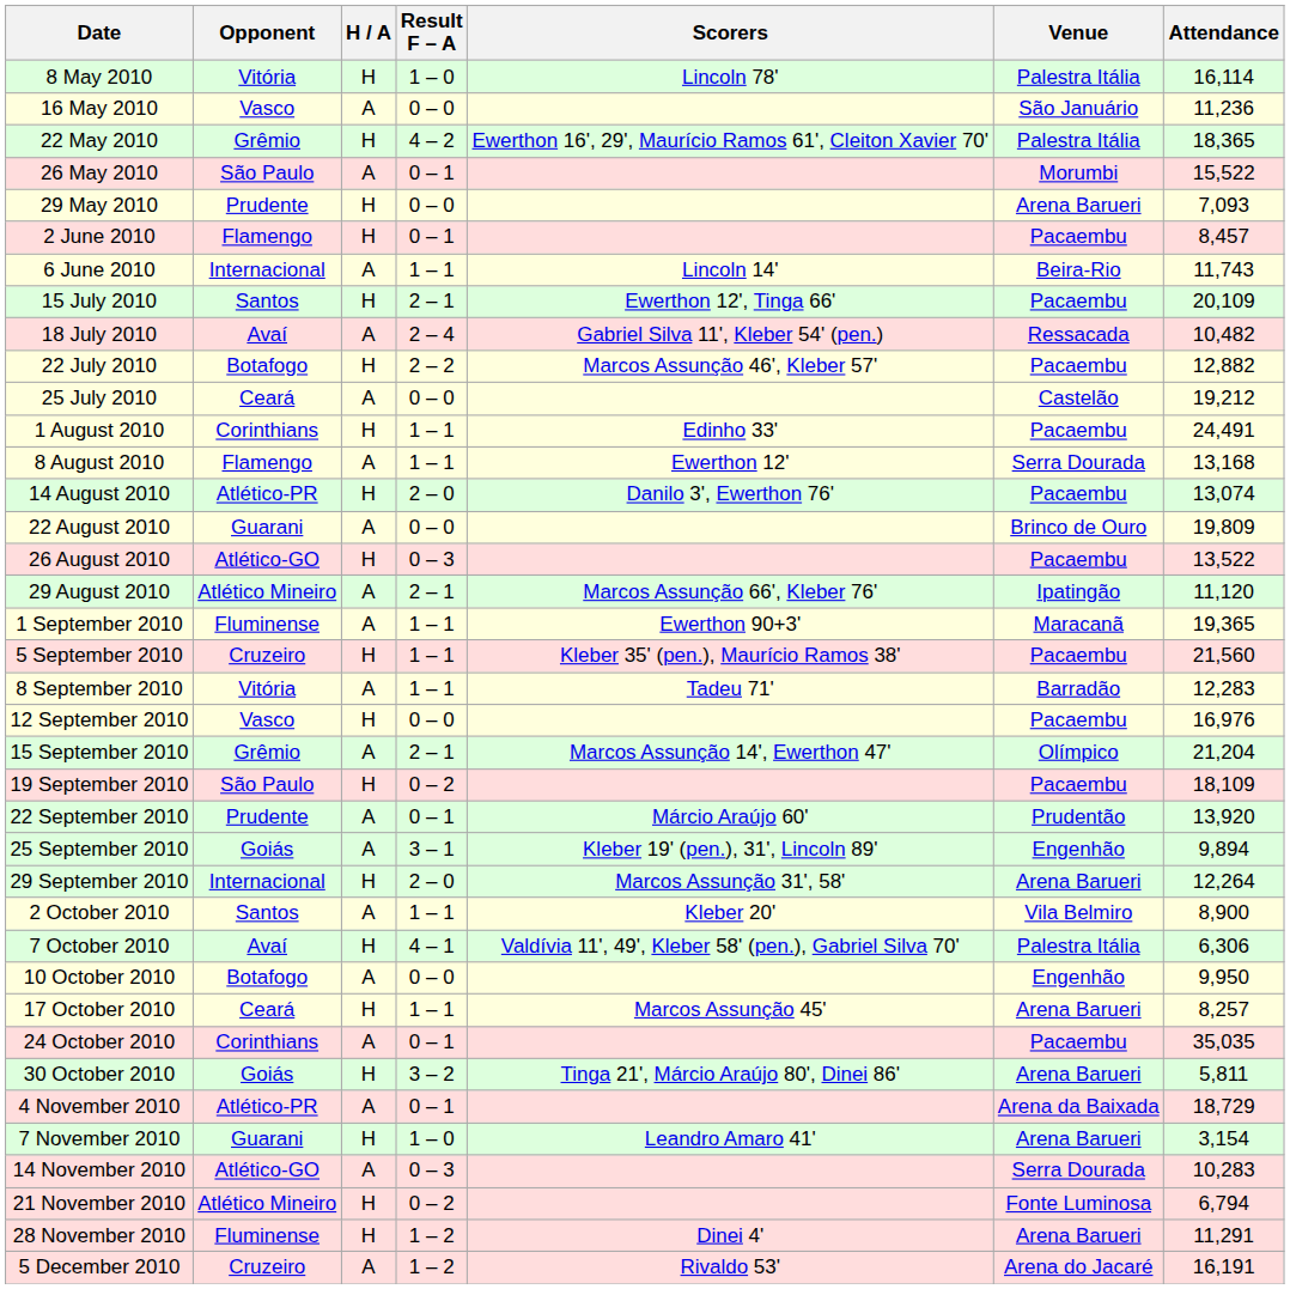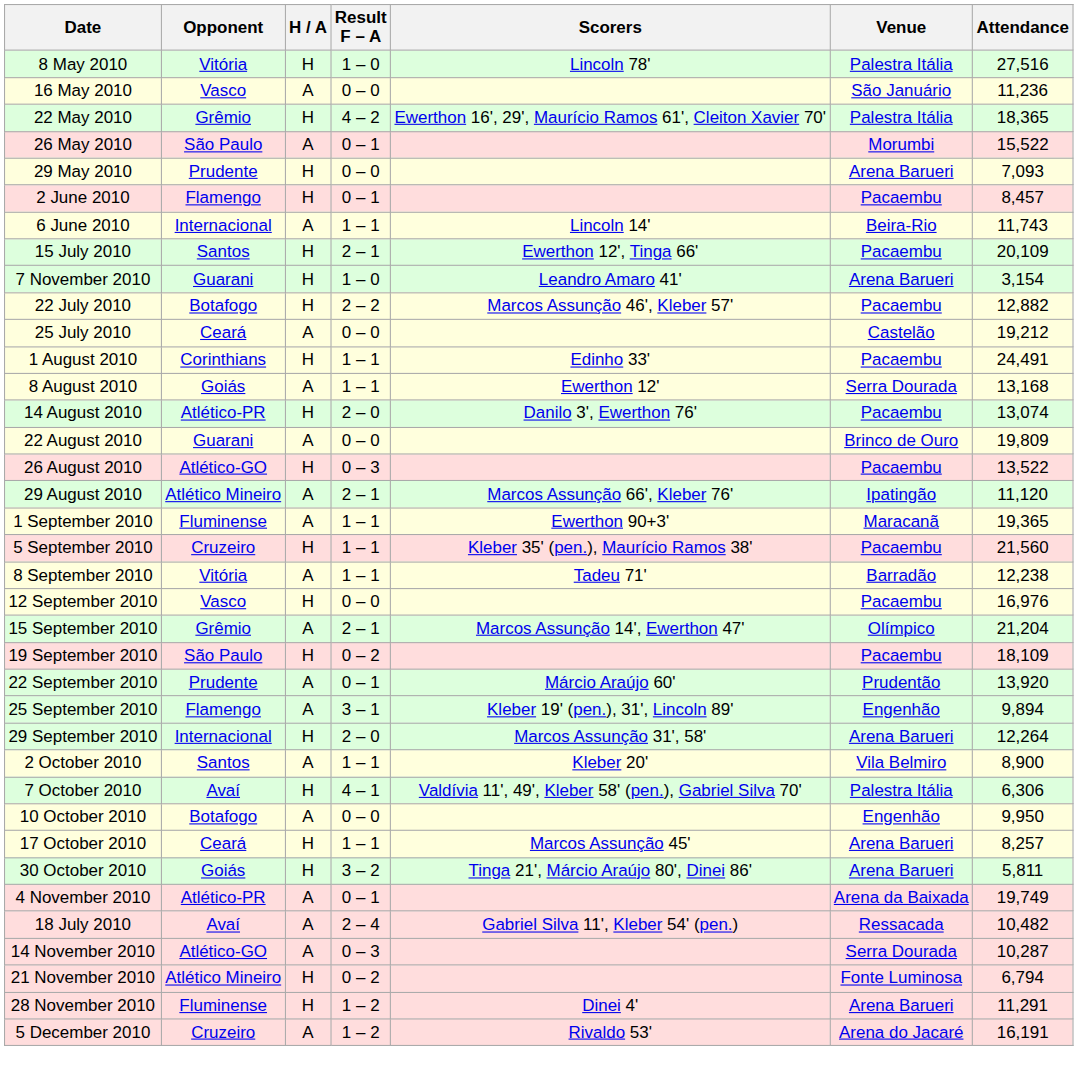8 May 2010 | Attendance: 16,114 -> 27,516
rows swapped: 18 July 2010 <-> 7 November 2010
8 August 2010 | Opponent: Flamengo -> Goiás
8 September 2010 | Attendance: 12,283 -> 12,238
25 September 2010 | Opponent: Goiás -> Flamengo
- row: 24 October 2010 | Corinthians | A | 0 – 1 | Pacaembu | 35,035
4 November 2010 | Attendance: 18,729 -> 19,749
14 November 2010 | Attendance: 10,283 -> 10,287
